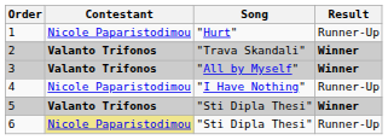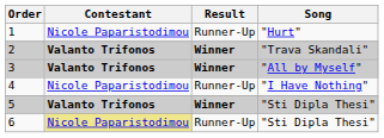columns swapped: Song <-> Result
